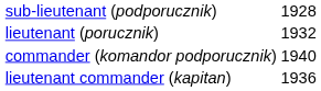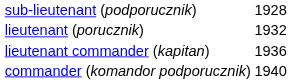rows swapped: lieutenant commander (kapitan) <-> commander (komandor podporucznik)
